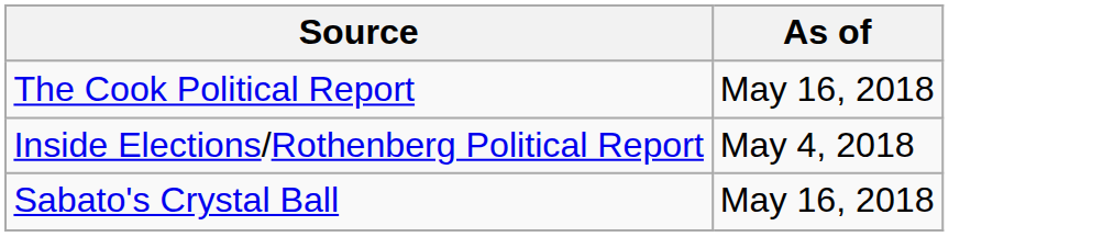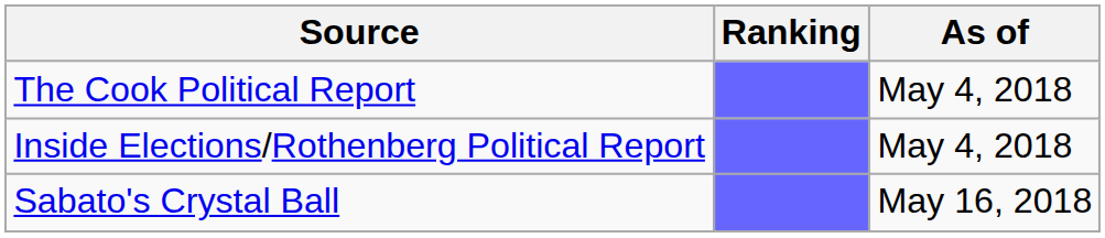+ column: Ranking
The Cook Political Report | As of: May 16, 2018 -> May 4, 2018
